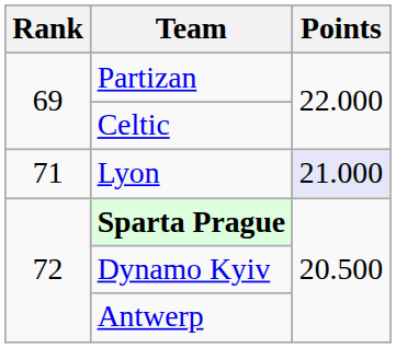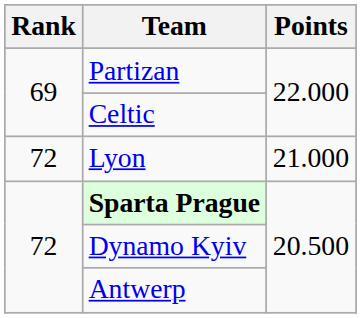Lyon | Rank: 71 -> 72
Lyon | Points: lavender background -> no background
